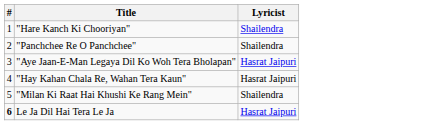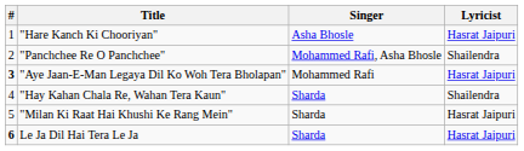+ column: Singer | Asha Bhosle | Mohammed Rafi, Asha Bhosle | Mohammed Rafi | Sharda | Sharda | Sharda
"Hare Kanch Ki Chooriyan" | Lyricist: Shailendra -> Hasrat Jaipuri
"Aye Jaan-E-Man Legaya Dil Ko Woh Tera Bholapan" | #: normal -> bold
"Hay Kahan Chala Re, Wahan Tera Kaun" | Lyricist: Hasrat Jaipuri -> Shailendra
"Milan Ki Raat Hai Khushi Ke Rang Mein" | Lyricist: Shailendra -> Hasrat Jaipuri
